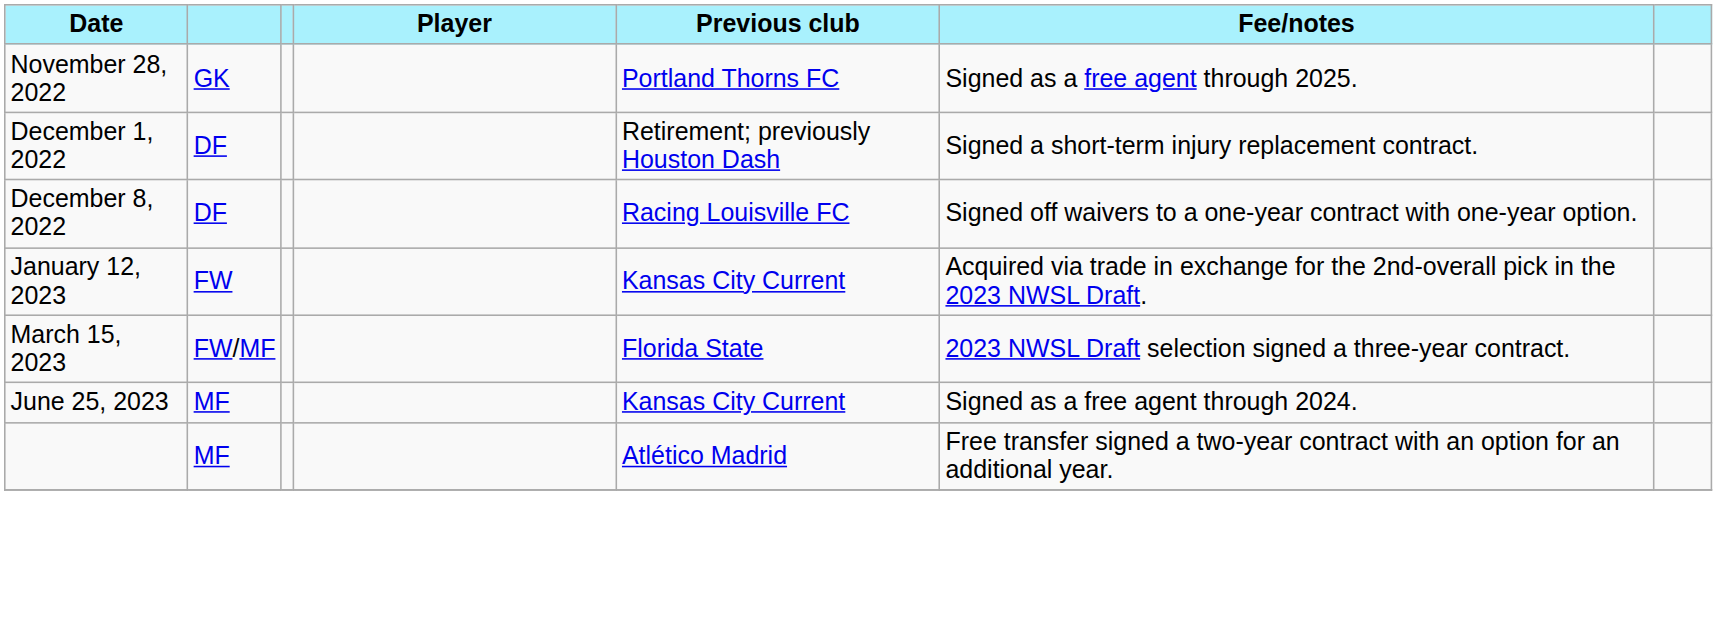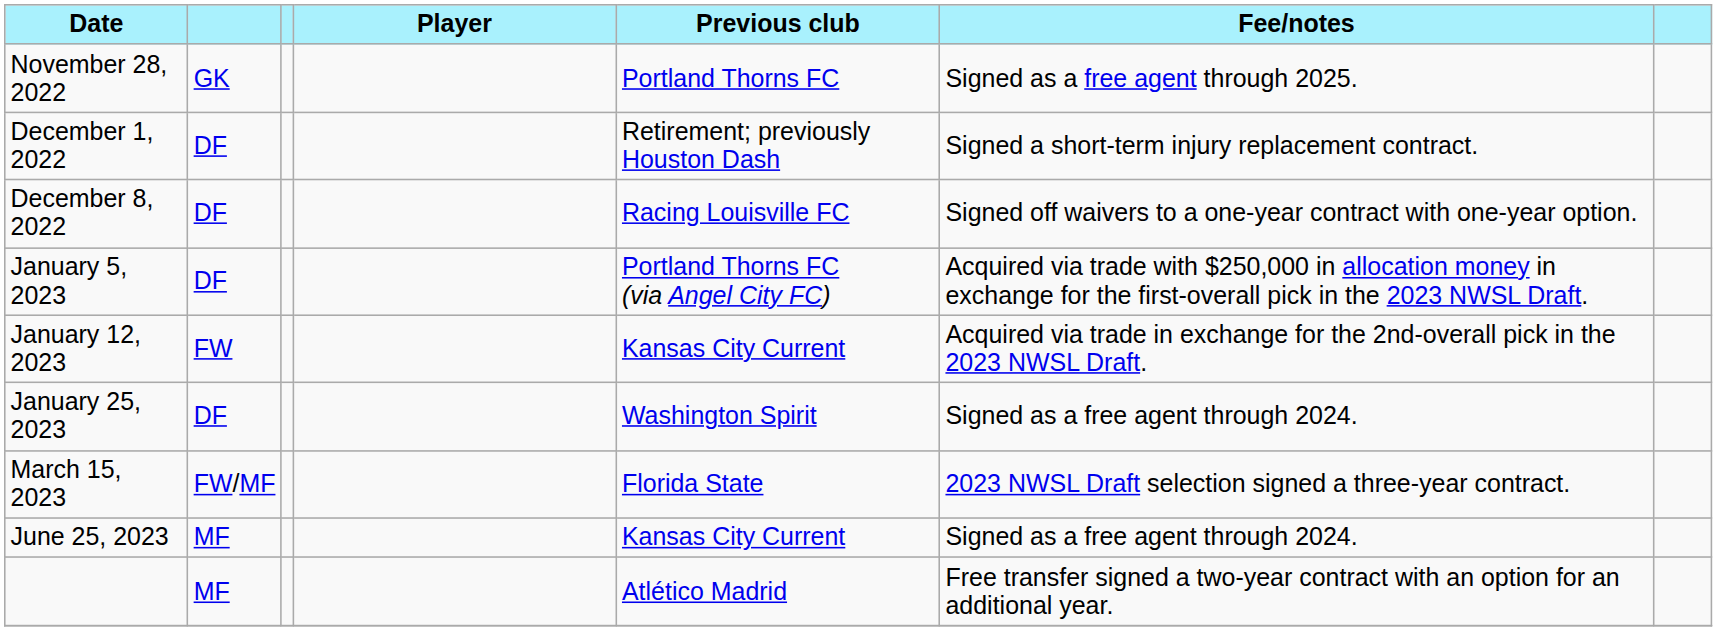+ row: January 5, 2023 | DF | Portland Thorns FC (via Angel City FC) | Acquired via trade with $250,000 in allocation money in exchange for the first-overall pick in the 2023 NWSL Draft.
+ row: January 25, 2023 | DF | Washington Spirit | Signed as a free agent through 2024.
